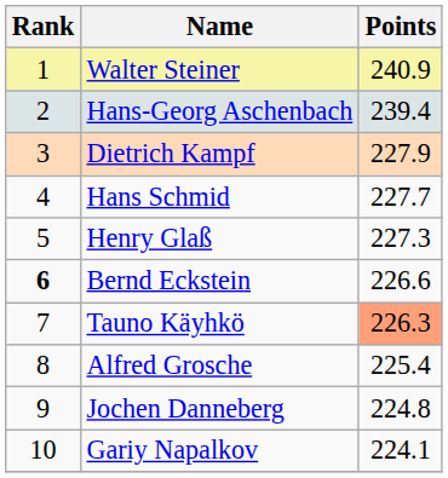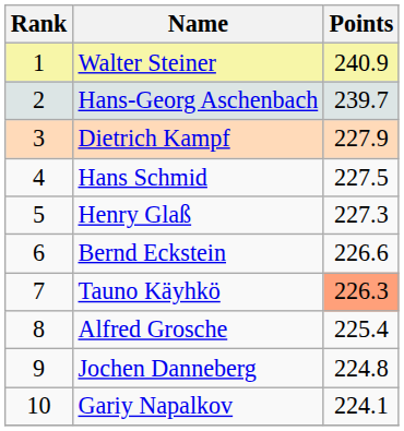Hans-Georg Aschenbach | Points: 239.4 -> 239.7
Hans Schmid | Points: 227.7 -> 227.5
Bernd Eckstein | Rank: bold -> normal
